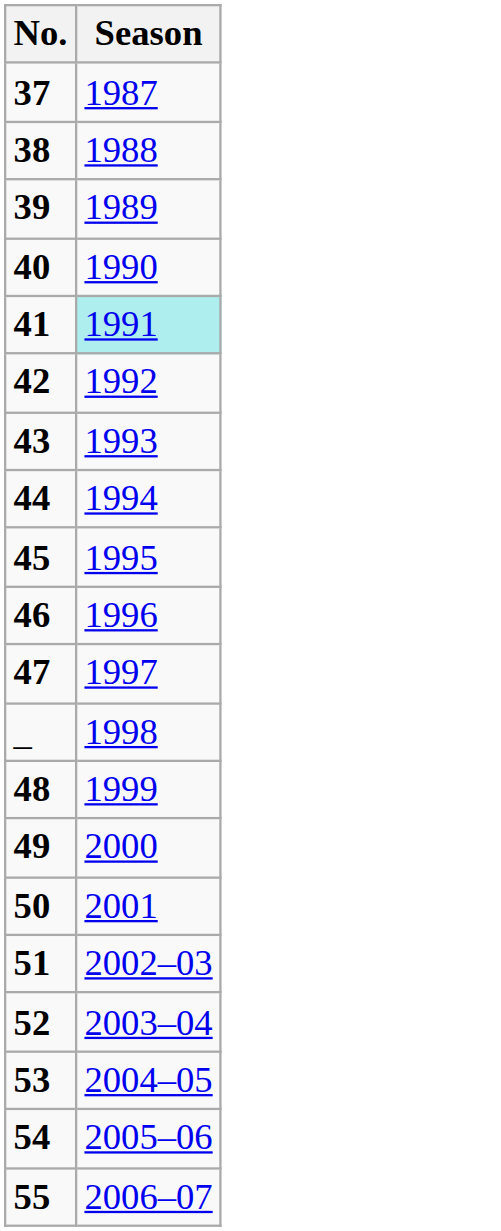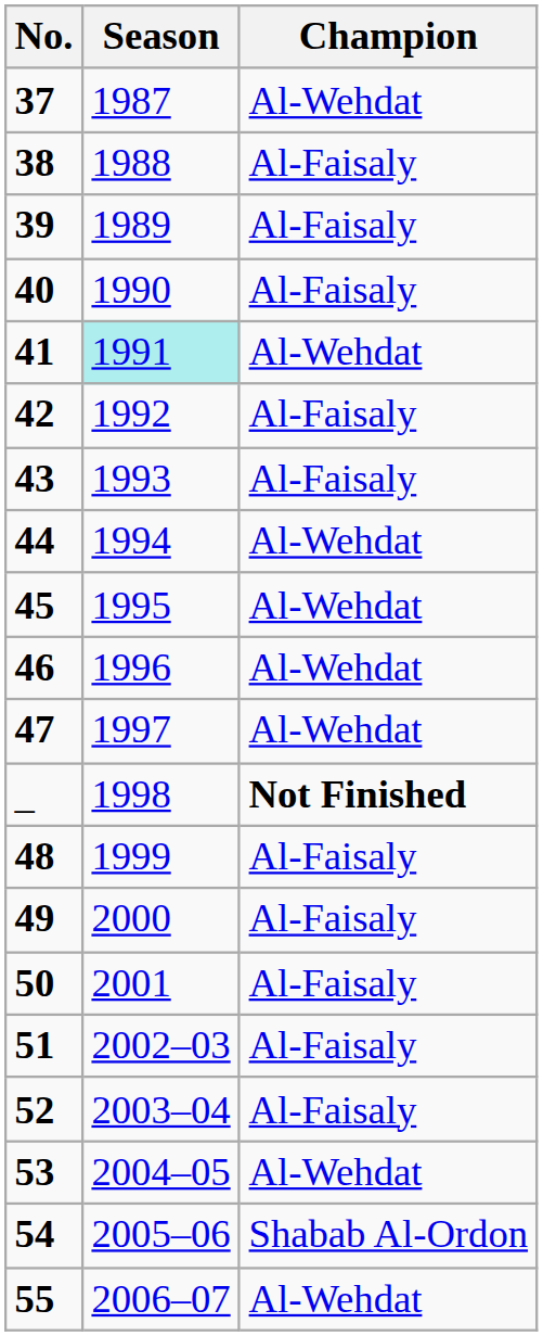+ column: Champion | Al-Wehdat | Al-Faisaly | Al-Faisaly | Al-Faisaly | Al-Wehdat | Al-Faisaly | Al-Faisaly | Al-Wehdat | Al-Wehdat | Al-Wehdat | Al-Wehdat | Not Finished | Al-Faisaly | Al-Faisaly | Al-Faisaly | Al-Faisaly | Al-Faisaly | Al-Wehdat | Shabab Al-Ordon | Al-Wehdat
